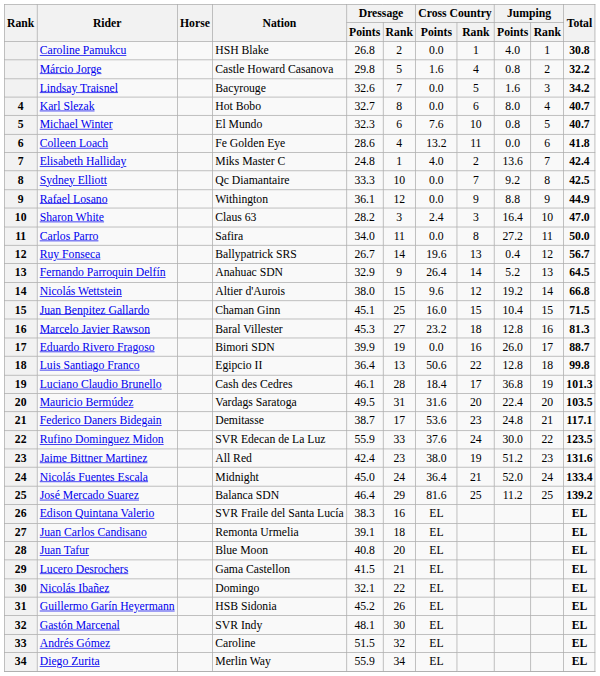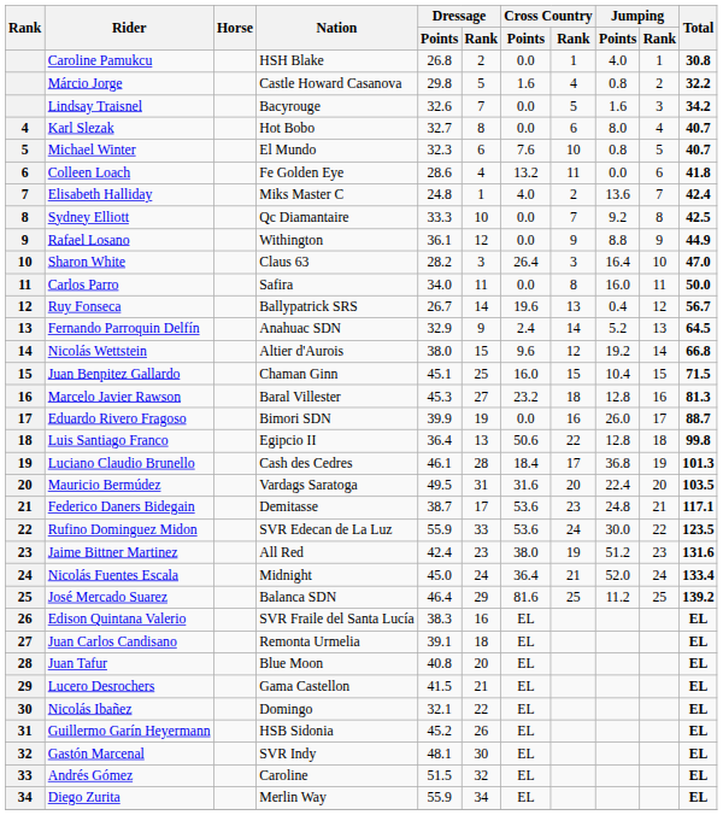Sharon White | Cross Country / Points: 2.4 -> 26.4
Carlos Parro | Jumping / Points: 27.2 -> 16.0
Fernando Parroquin Delfín | Cross Country / Points: 26.4 -> 2.4
Rufino Dominguez Midon | Cross Country / Points: 37.6 -> 53.6
